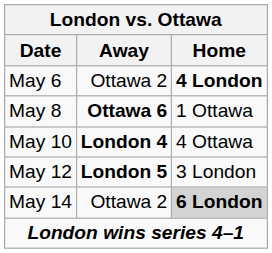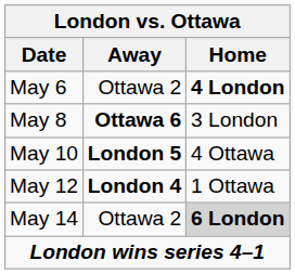May 8 | Home: 1 Ottawa -> 3 London
May 10 | Away: London 4 -> London 5
May 12 | Away: London 5 -> London 4
May 12 | Home: 3 London -> 1 Ottawa
